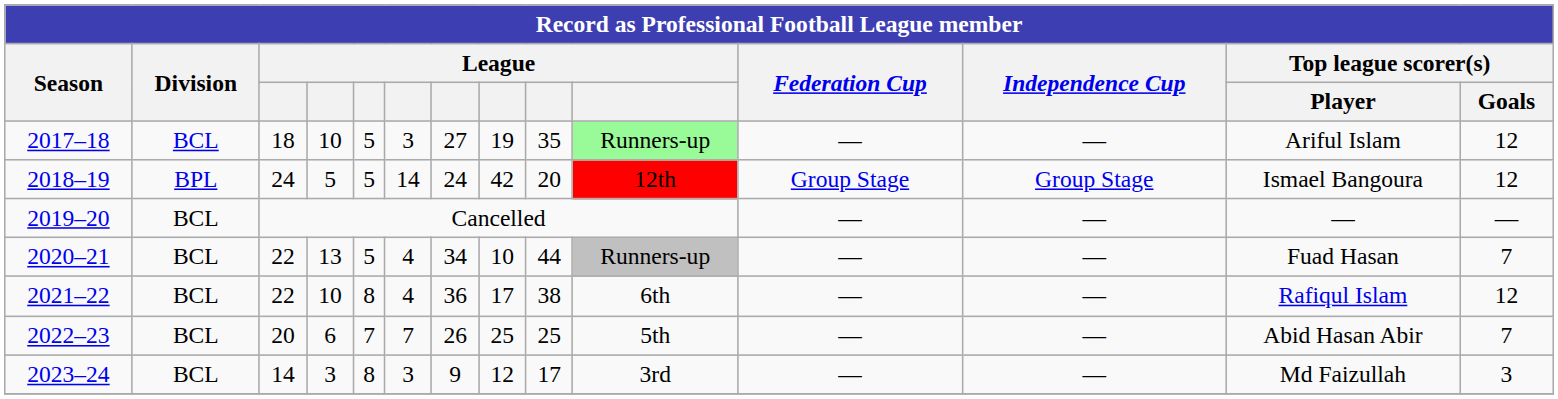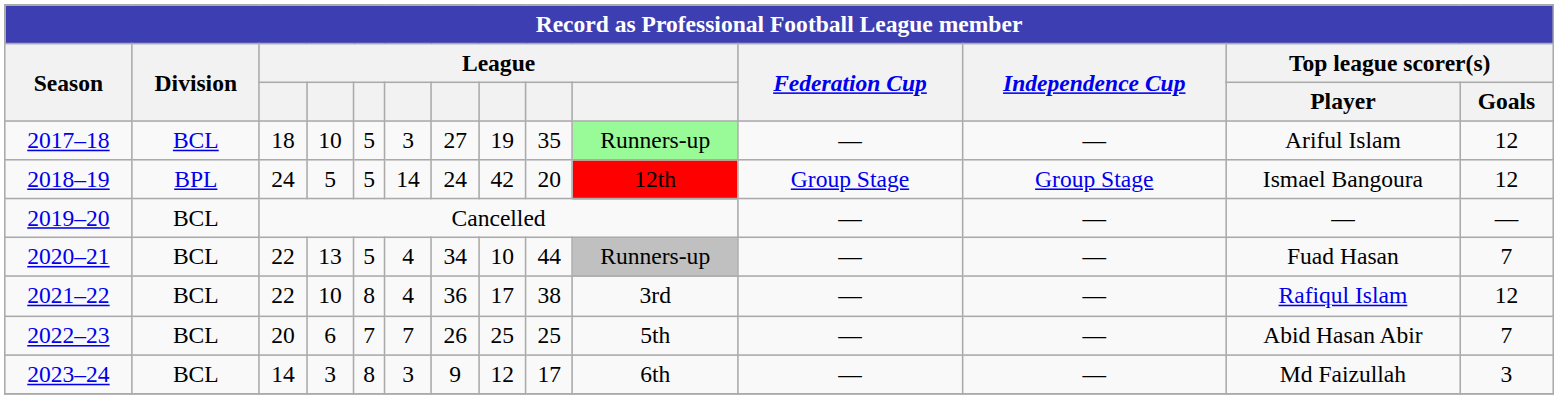2021–22 | column 10: 6th -> 3rd
2023–24 | column 10: 3rd -> 6th
